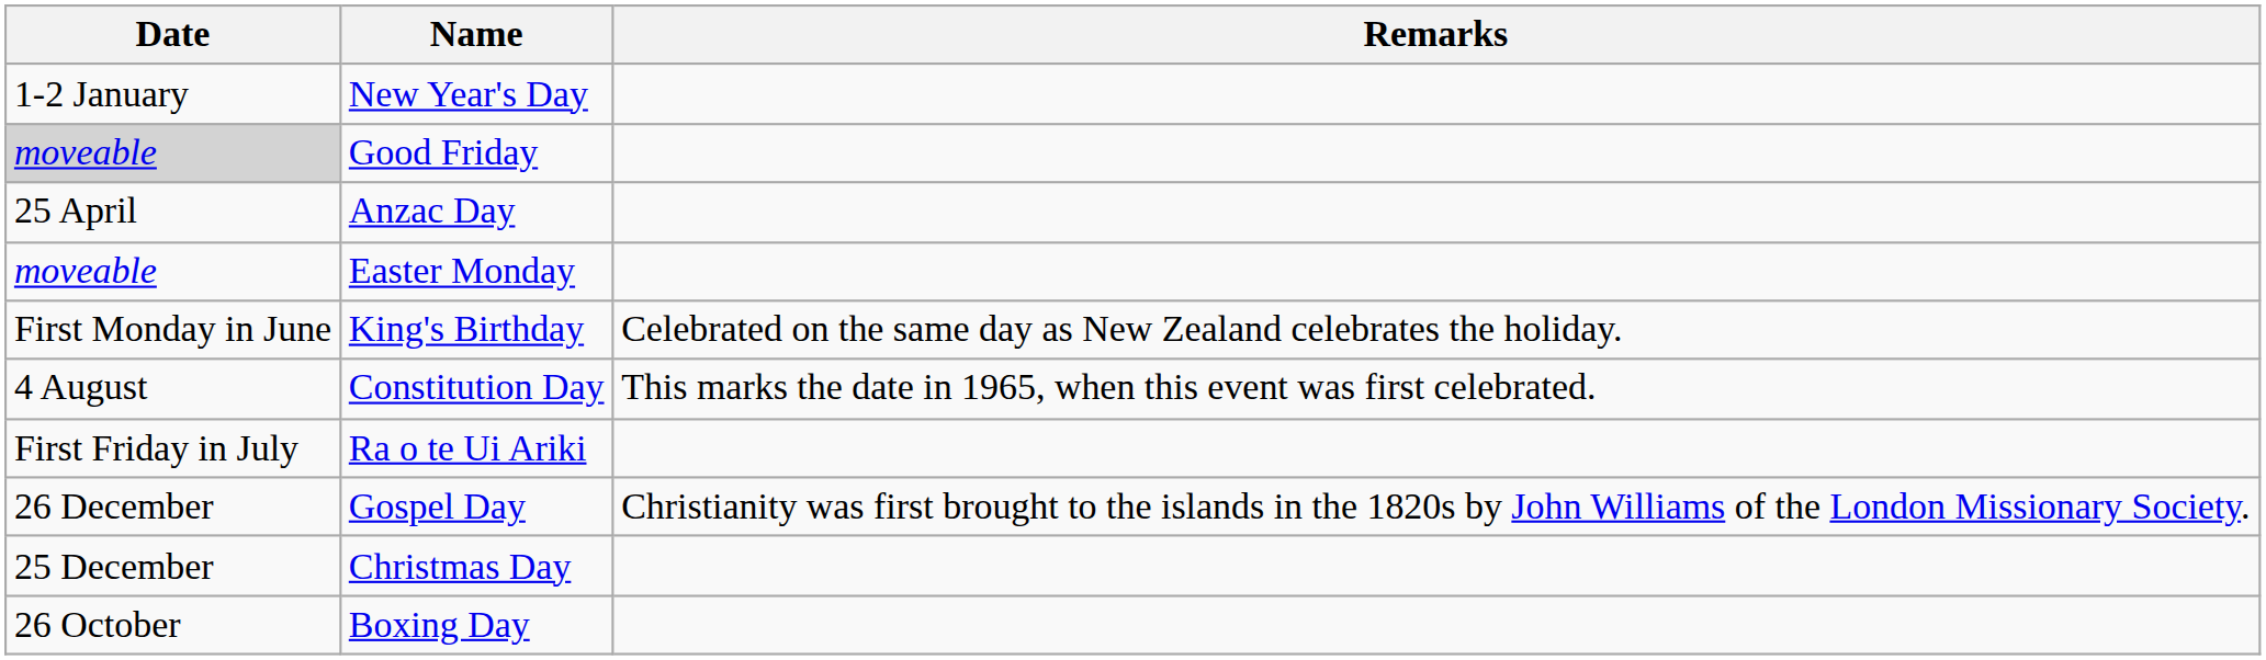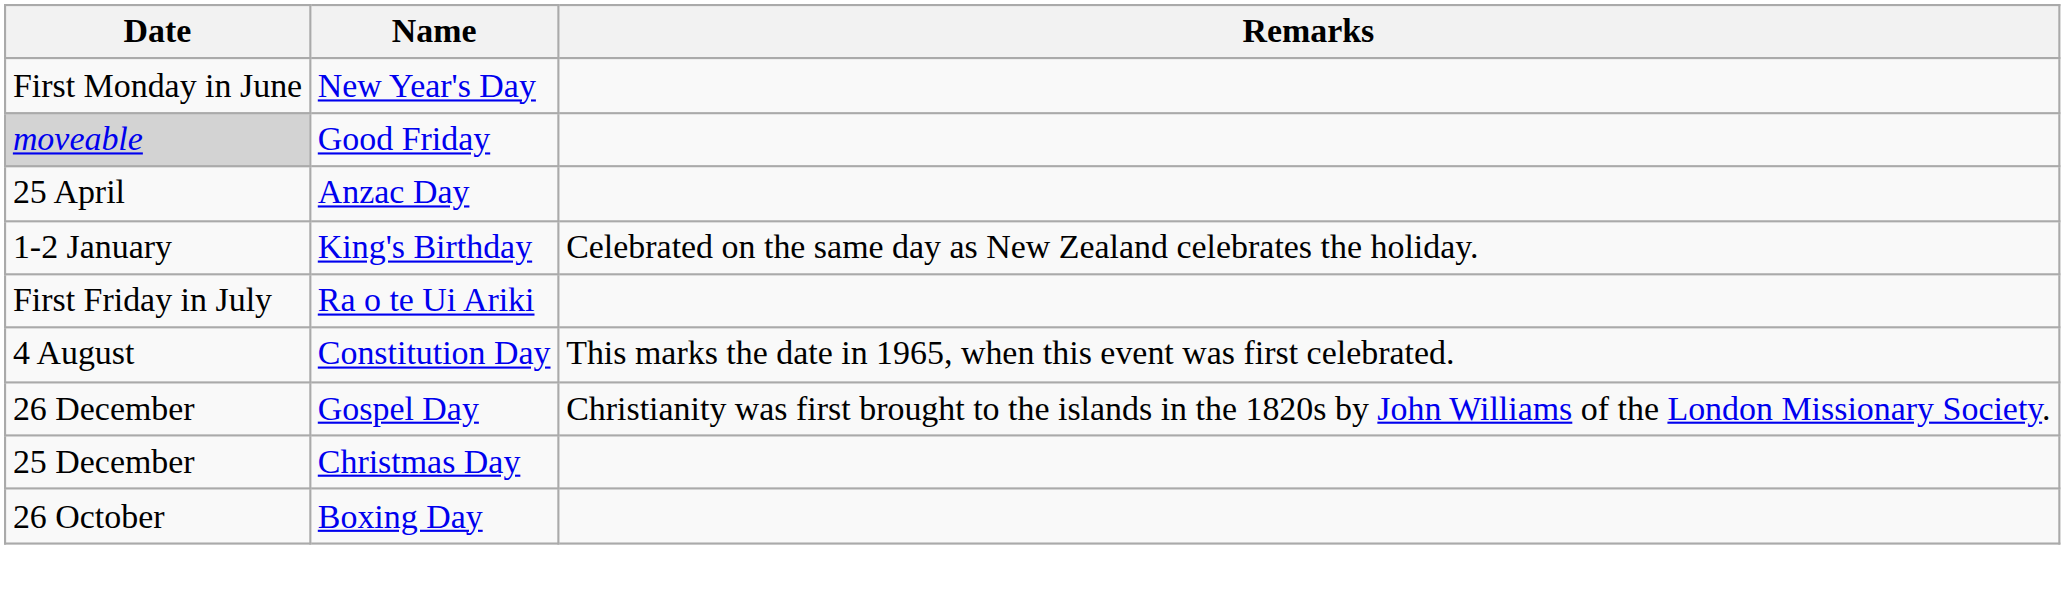New Year's Day | Date: 1-2 January -> First Monday in June
- row: moveable | Easter Monday
King's Birthday | Date: First Monday in June -> 1-2 January
rows swapped: Ra o te Ui Ariki <-> Constitution Day
